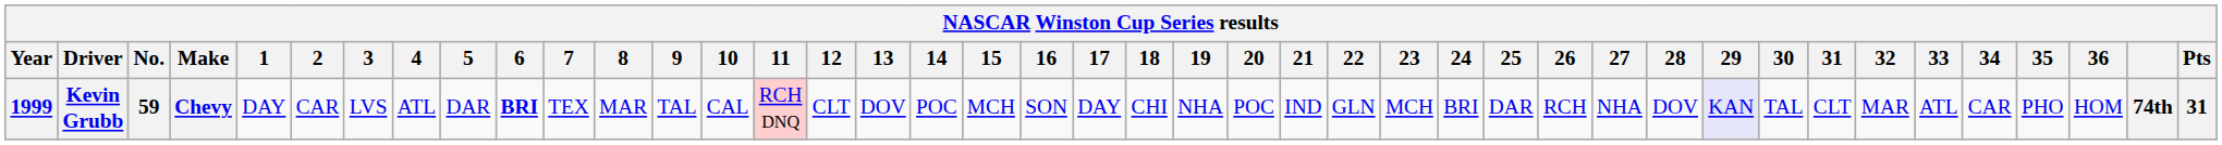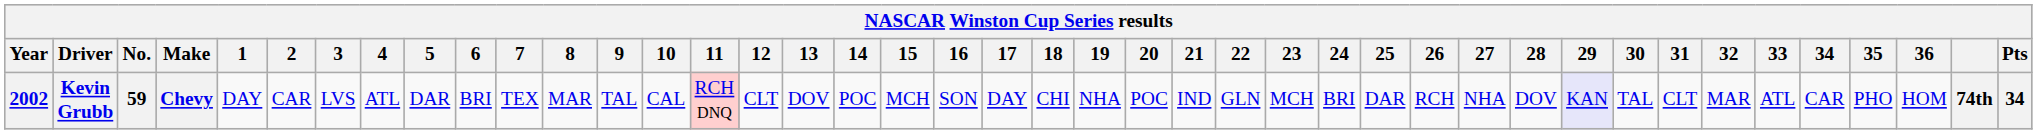Kevin Grubb | Year: 1999 -> 2002
Kevin Grubb | 6: bold -> normal
Kevin Grubb | Pts: 31 -> 34
